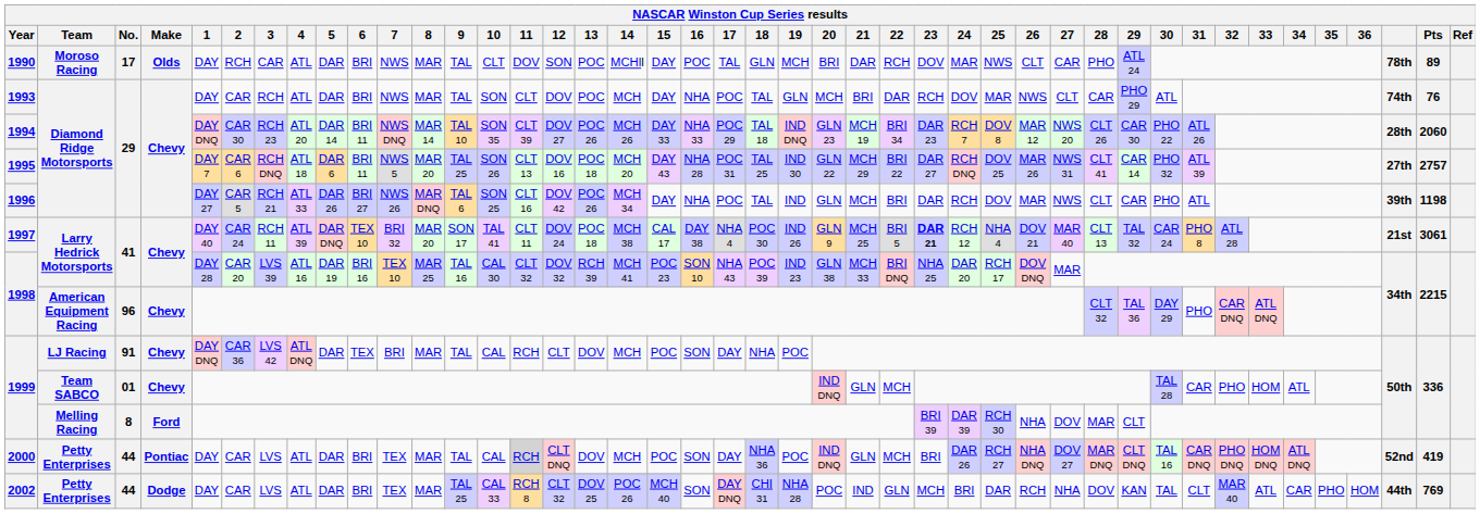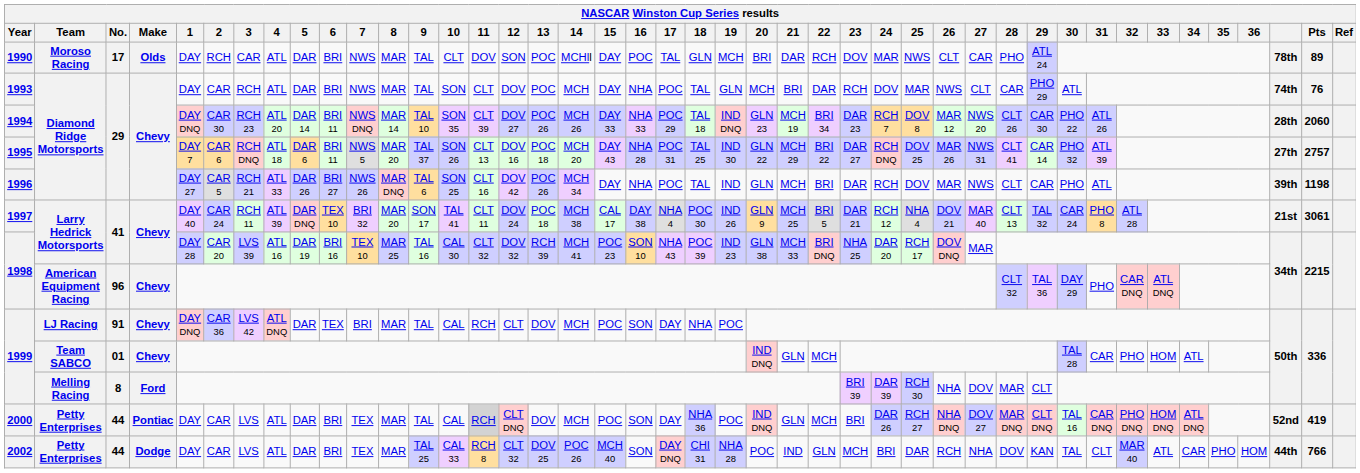1995 | 9: TAL 25 -> TAL 37
1997 | 23: bold -> normal
2002 | Pts: 769 -> 766
